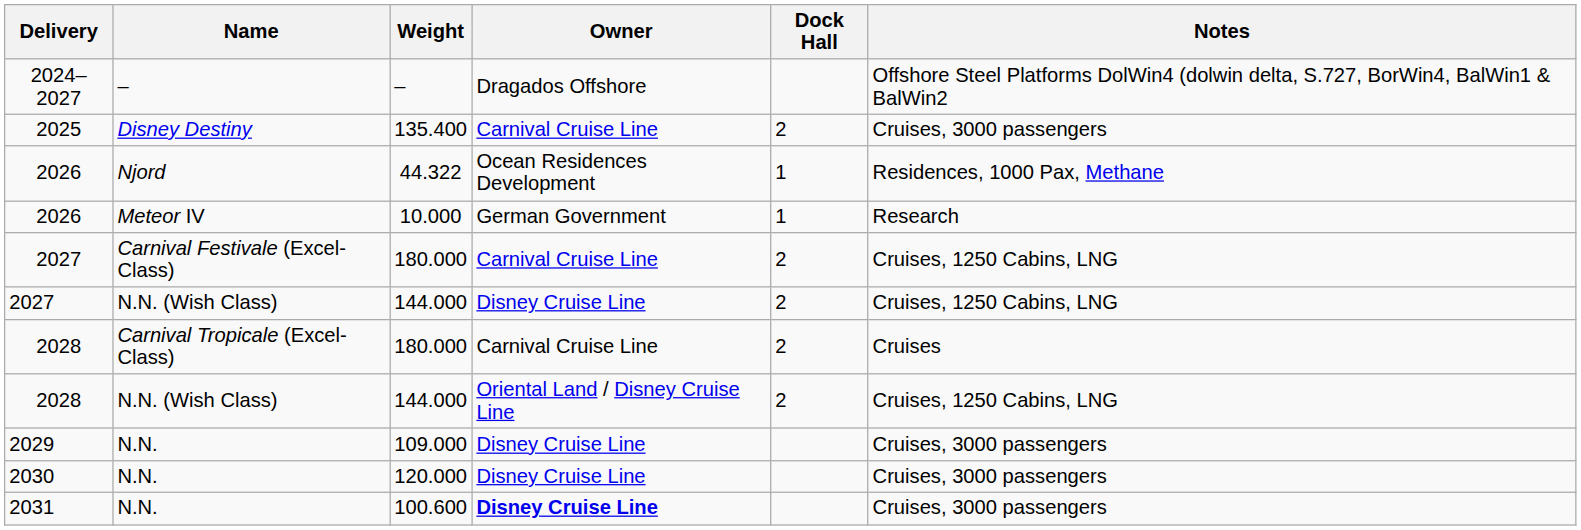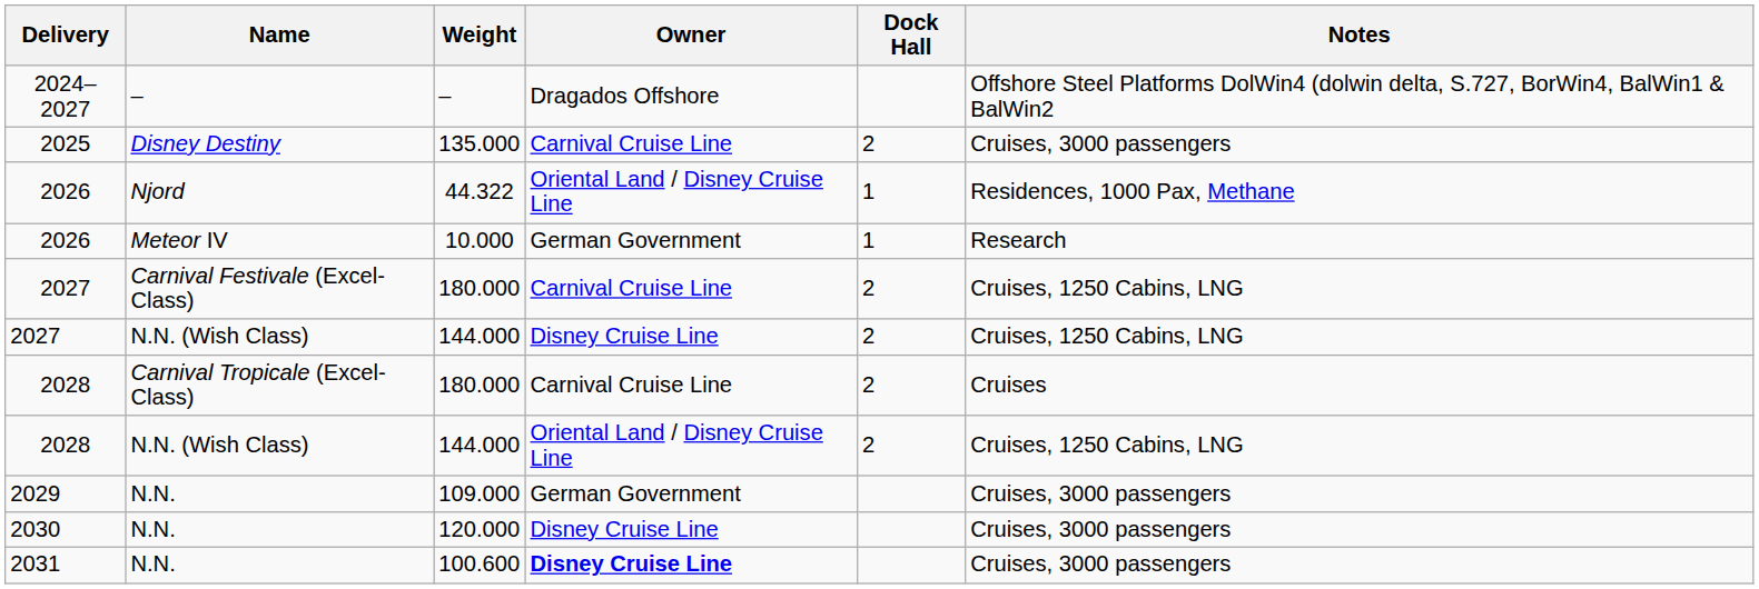2025 | Weight: 135.400 -> 135.000
2026 / Njord | Owner: Ocean Residences Development -> Oriental Land / Disney Cruise Line
2029 | Owner: Disney Cruise Line -> German Government
